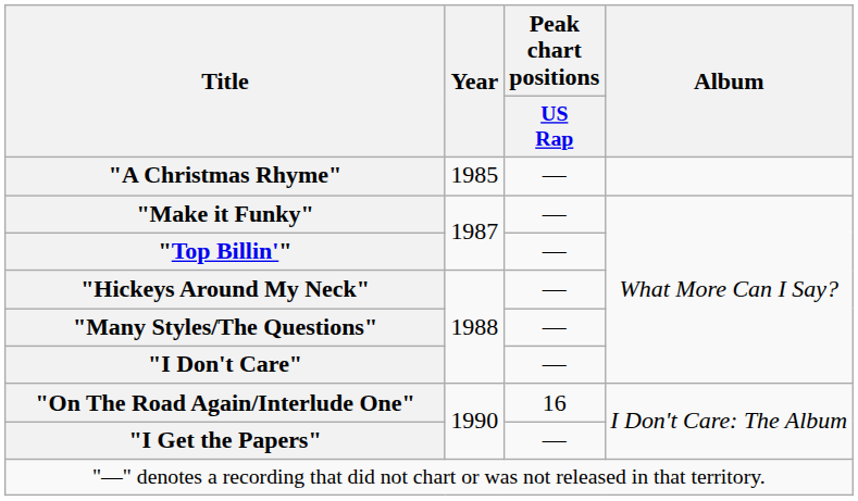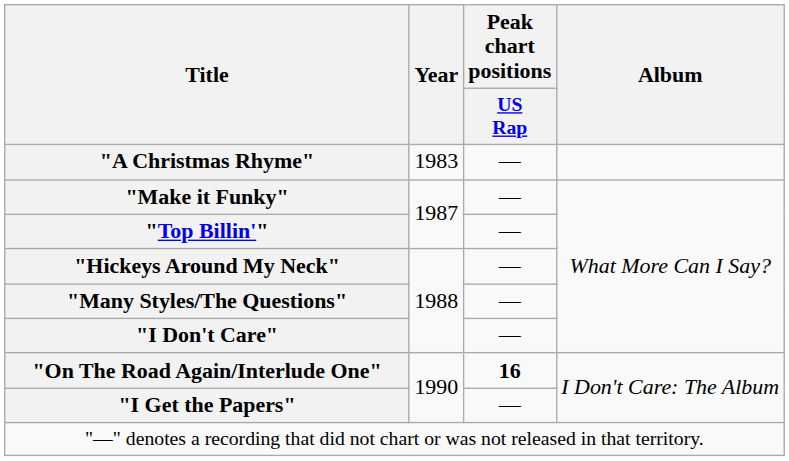"A Christmas Rhyme" | Year: 1985 -> 1983
"On The Road Again/Interlude One" | Peak chart positions / US Rap: normal -> bold
